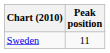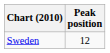Sweden | Peak position: 11 -> 12
